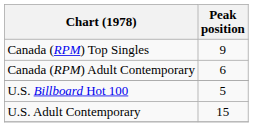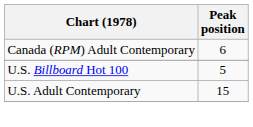- row: Canada (RPM) Top Singles | 9
